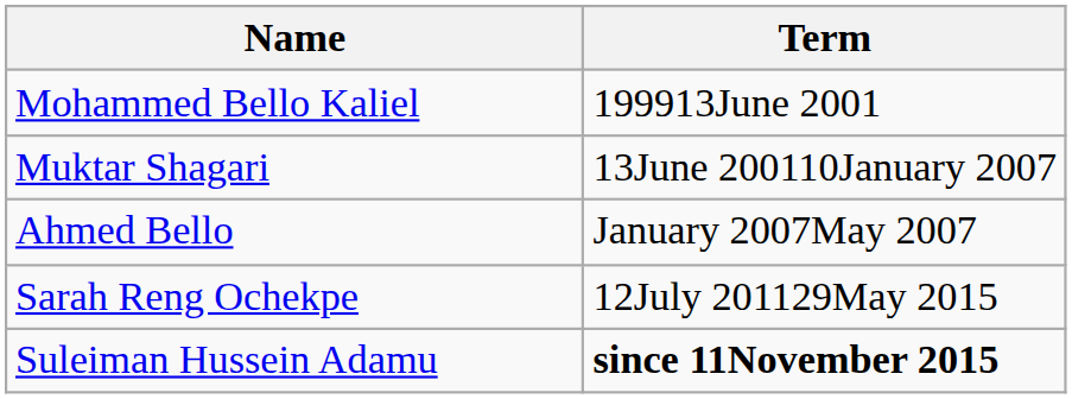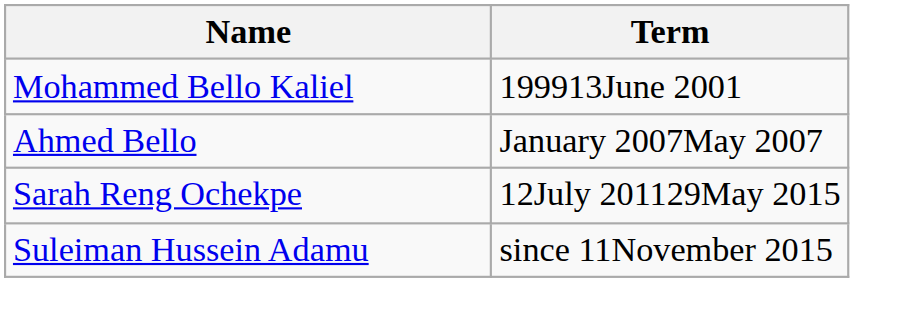- row: Muktar Shagari | 13June 200110January 2007
Suleiman Hussein Adamu | Term: bold -> normal
